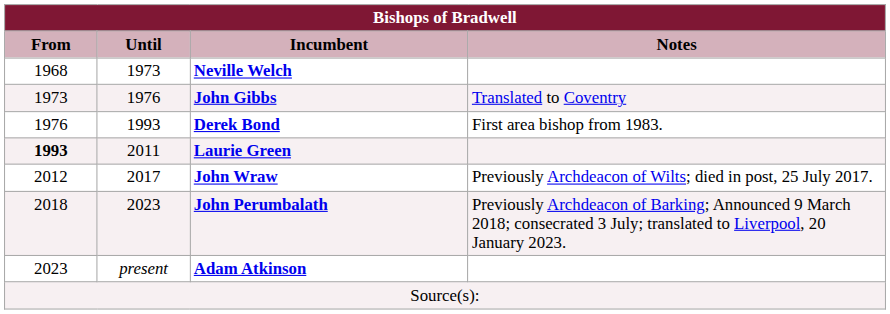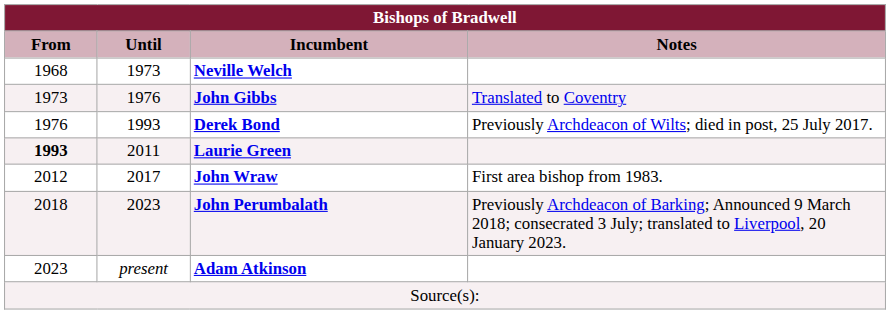Derek Bond | Notes: First area bishop from 1983. -> Previously Archdeacon of Wilts; died in post, 25 July 2017.
John Wraw | Notes: Previously Archdeacon of Wilts; died in post, 25 July 2017. -> First area bishop from 1983.
